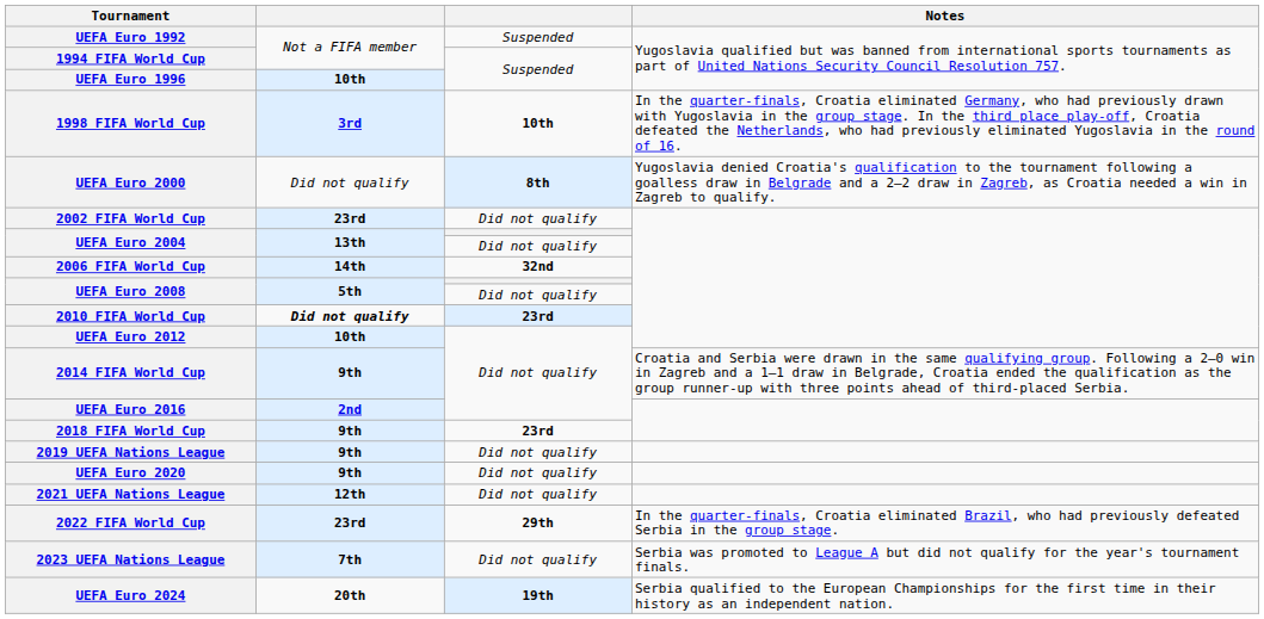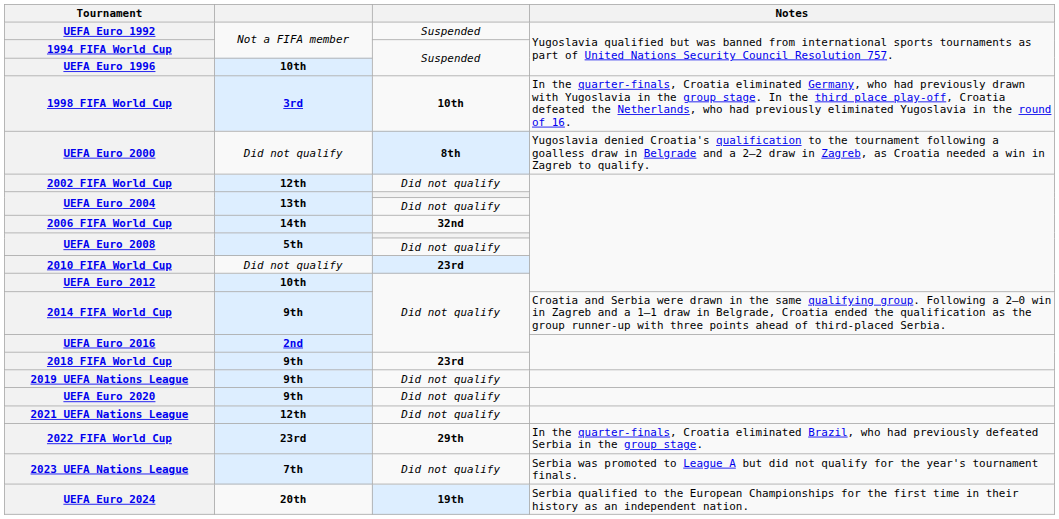2002 FIFA World Cup | column 2: 23rd -> 12th
2010 FIFA World Cup | column 2: bold -> normal
